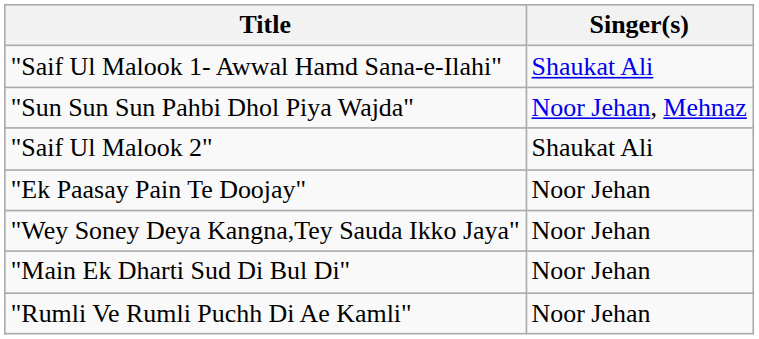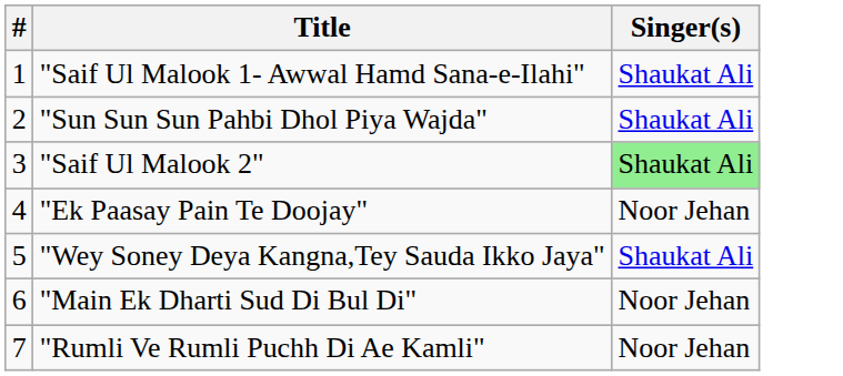+ column: # | 1 | 2 | 3 | 4 | 5 | 6 | 7
"Sun Sun Sun Pahbi Dhol Piya Wajda" | Singer(s): Noor Jehan, Mehnaz -> Shaukat Ali
"Saif Ul Malook 2" | Singer(s): no background -> lightgreen background
"Wey Soney Deya Kangna,Tey Sauda Ikko Jaya" | Singer(s): Noor Jehan -> Shaukat Ali
